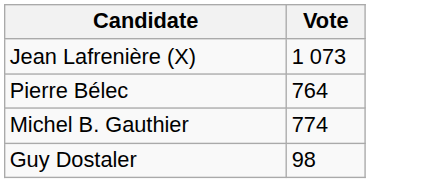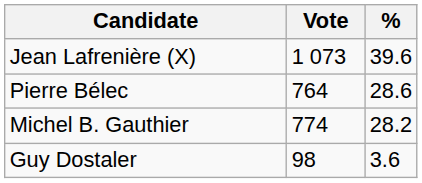+ column: % | 39.6 | 28.6 | 28.2 | 3.6
